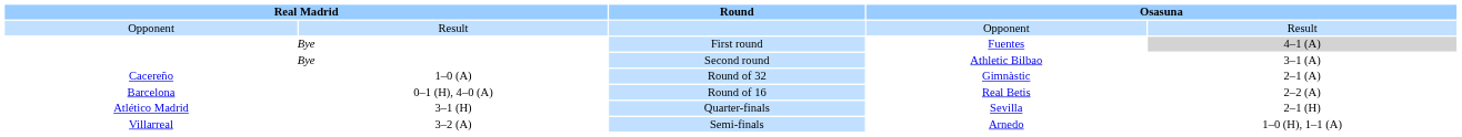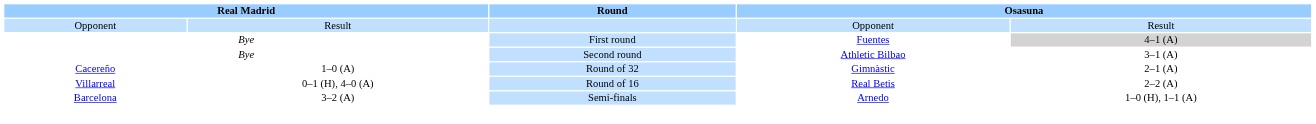Round of 16 | column 1: Barcelona -> Villarreal
- row: Atlético Madrid | 3–1 (H) | Quarter-finals | Sevilla | 2–1 (H)
Semi-finals | column 1: Villarreal -> Barcelona
